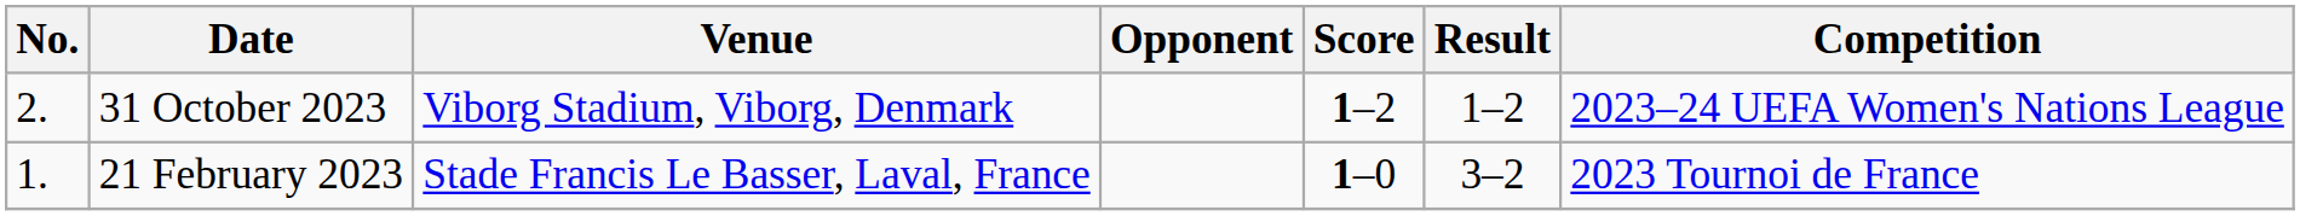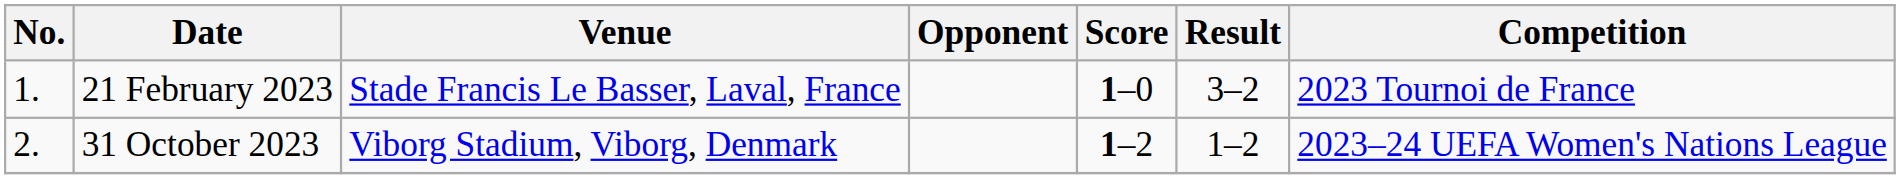rows swapped: 21 February 2023 <-> 31 October 2023
